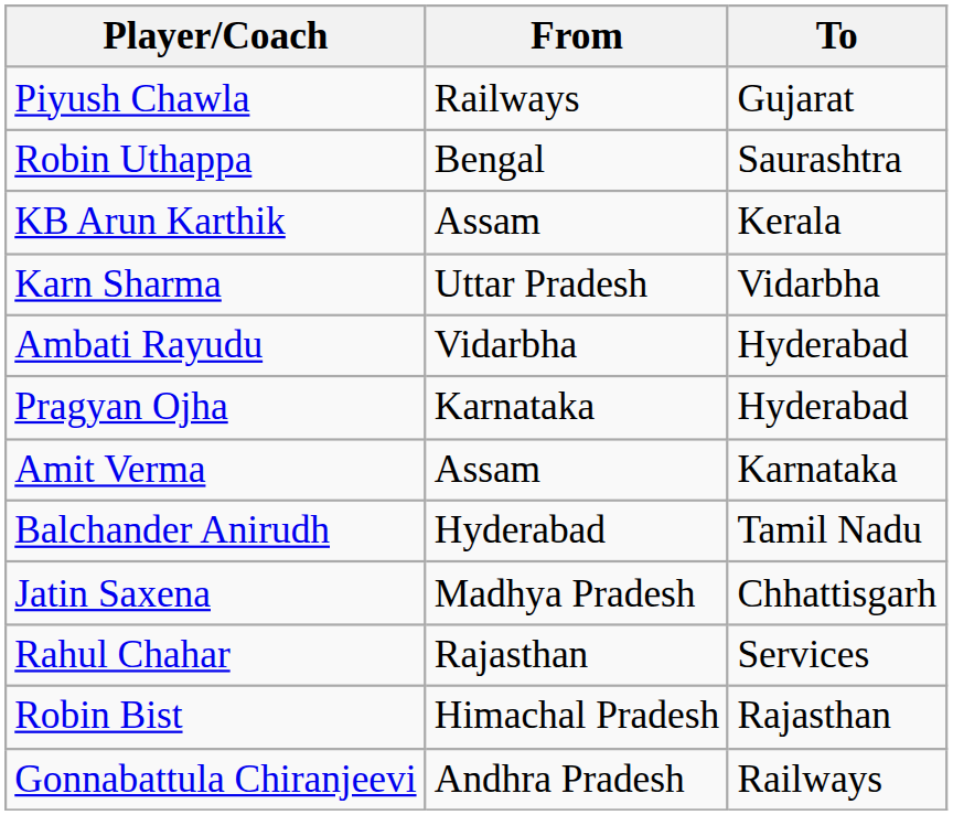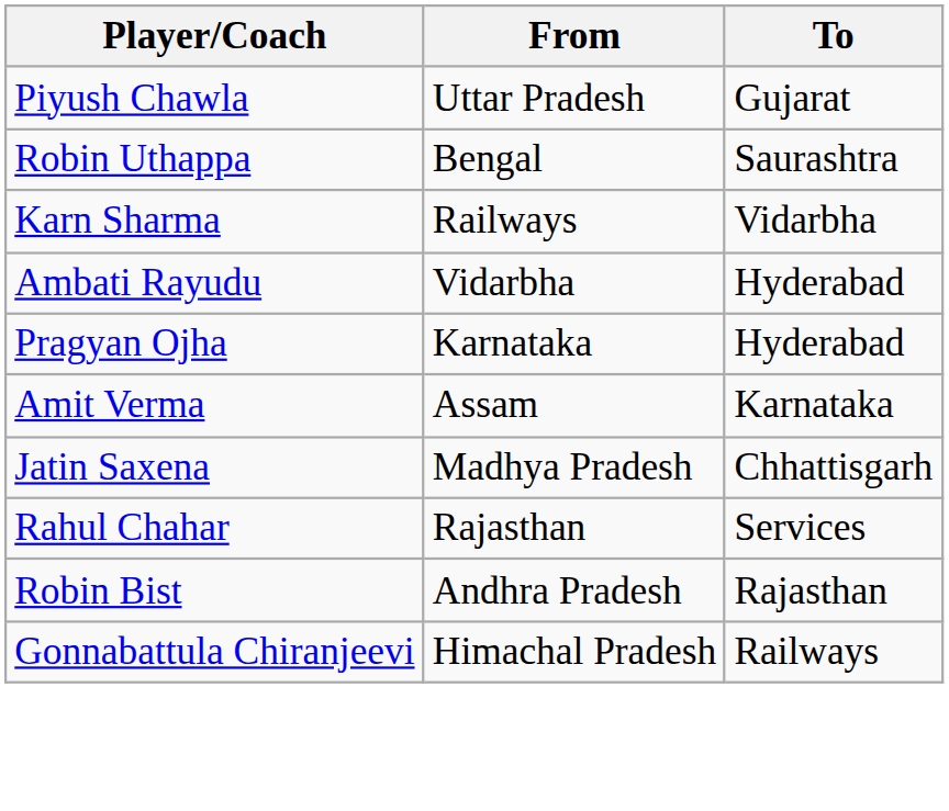Piyush Chawla | From: Railways -> Uttar Pradesh
- row: KB Arun Karthik | Assam | Kerala
Karn Sharma | From: Uttar Pradesh -> Railways
- row: Balchander Anirudh | Hyderabad | Tamil Nadu
Robin Bist | From: Himachal Pradesh -> Andhra Pradesh
Gonnabattula Chiranjeevi | From: Andhra Pradesh -> Himachal Pradesh
